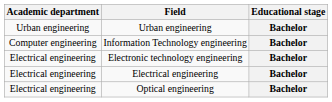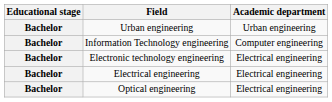columns swapped: Educational stage <-> Academic department
